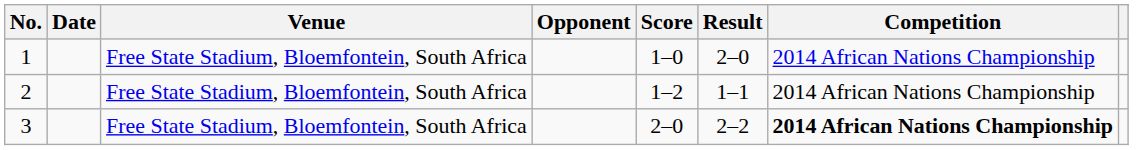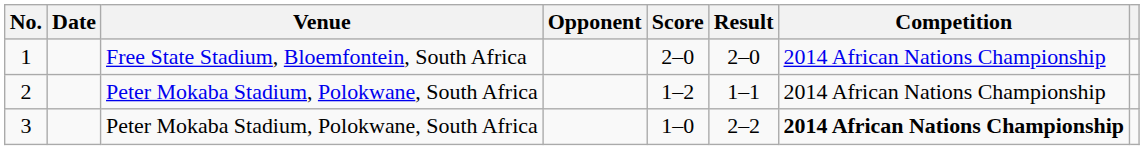1 | Score: 1–0 -> 2–0
2 | Venue: Free State Stadium, Bloemfontein, South Africa -> Peter Mokaba Stadium, Polokwane, South Africa
3 | Venue: Free State Stadium, Bloemfontein, South Africa -> Peter Mokaba Stadium, Polokwane, South Africa
3 | Score: 2–0 -> 1–0
